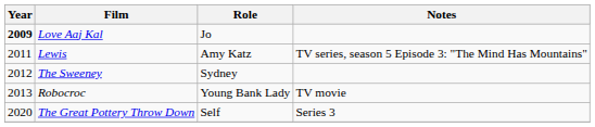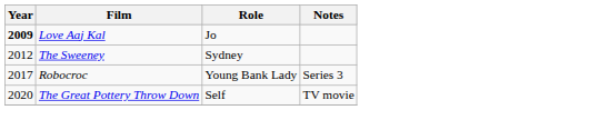- row: 2011 | Lewis | Amy Katz | TV series, season 5 Episode 3: "The Mind Has Mountains"
Robocroc | Year: 2013 -> 2017
Robocroc | Notes: TV movie -> Series 3
The Great Pottery Throw Down | Notes: Series 3 -> TV movie
